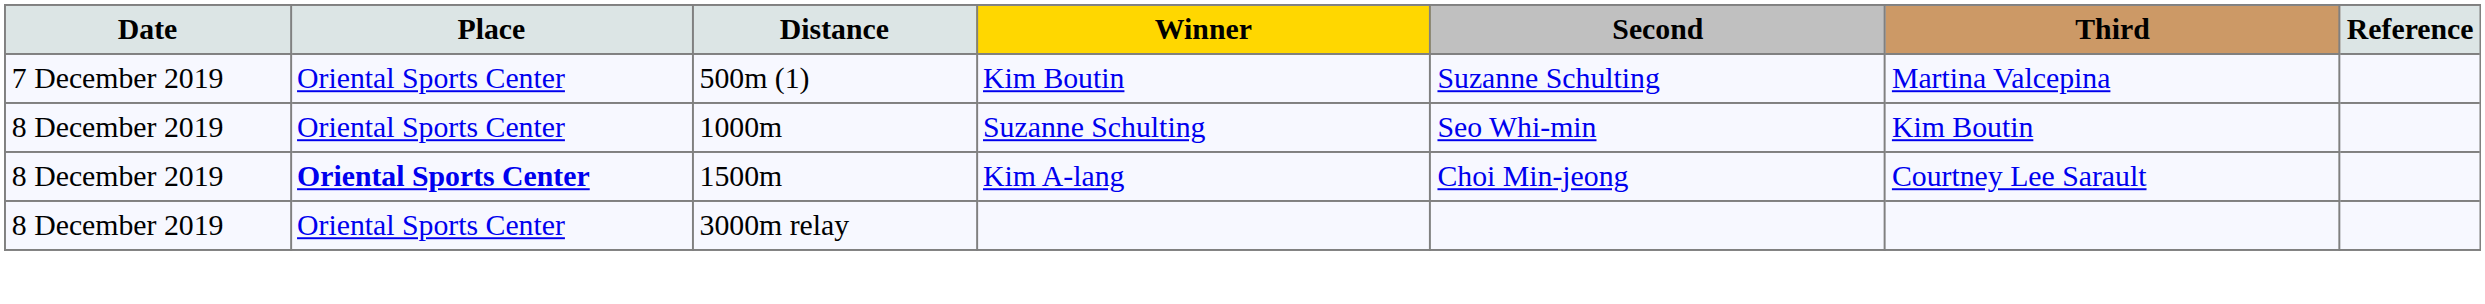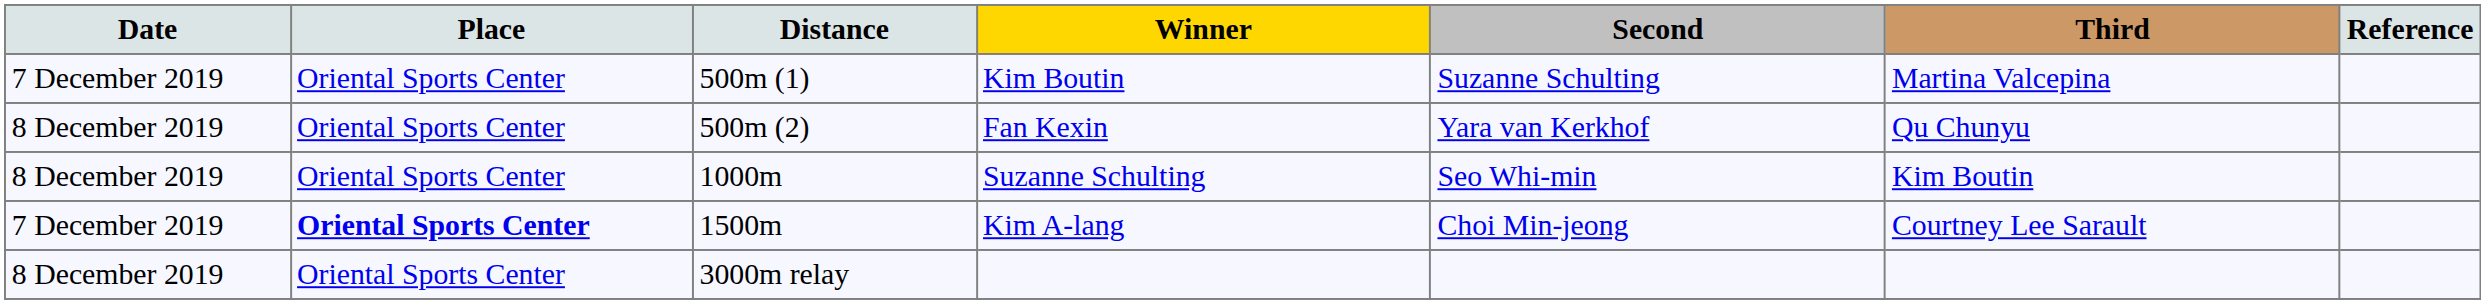+ row: 8 December 2019 | Oriental Sports Center | 500m (2) | Fan Kexin | Yara van Kerkhof | Qu Chunyu
Kim A-lang | Date: 8 December 2019 -> 7 December 2019
